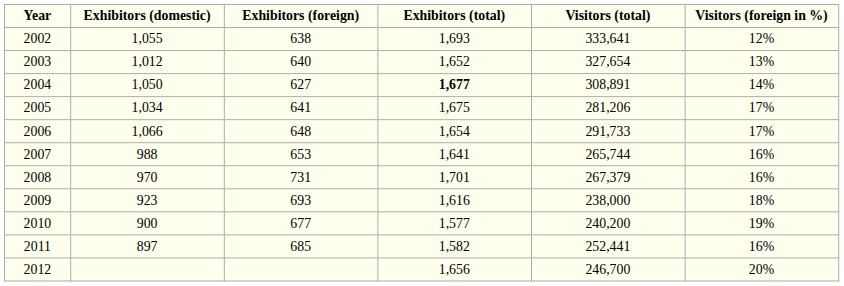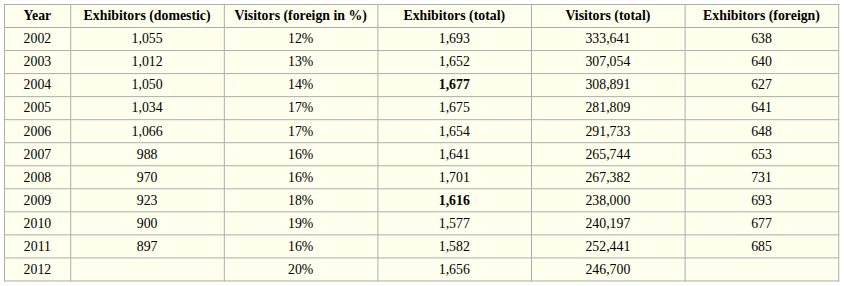columns swapped: Exhibitors (foreign) <-> Visitors (foreign in %)
2003 | Visitors (total): 327,654 -> 307,054
2005 | Visitors (total): 281,206 -> 281,809
2008 | Visitors (total): 267,379 -> 267,382
2009 | Exhibitors (total): normal -> bold
2010 | Visitors (total): 240,200 -> 240,197
